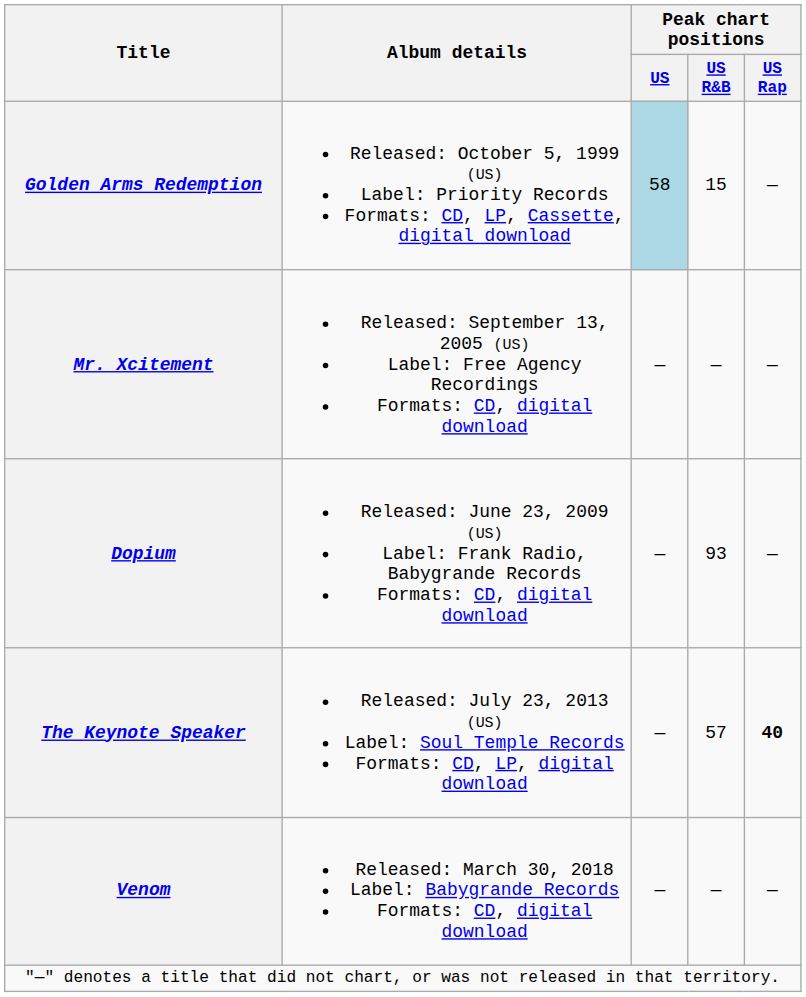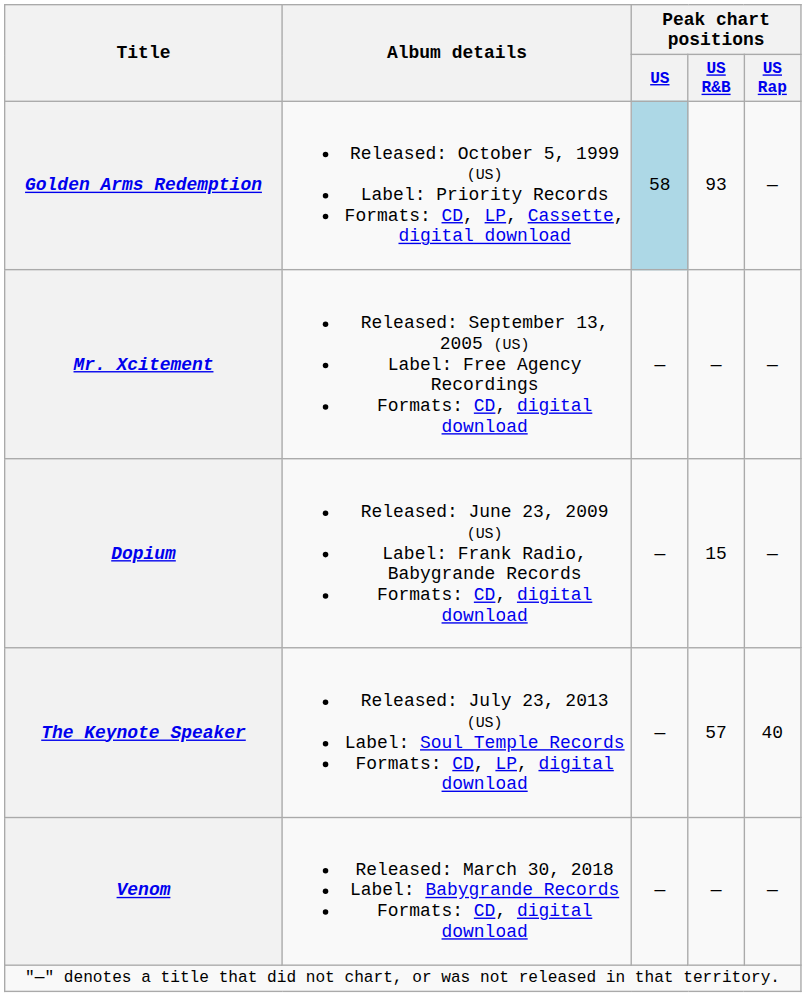Golden Arms Redemption | Peak chart positions / US R&B: 15 -> 93
Dopium | Peak chart positions / US R&B: 93 -> 15
The Keynote Speaker | Peak chart positions / US Rap: bold -> normal
